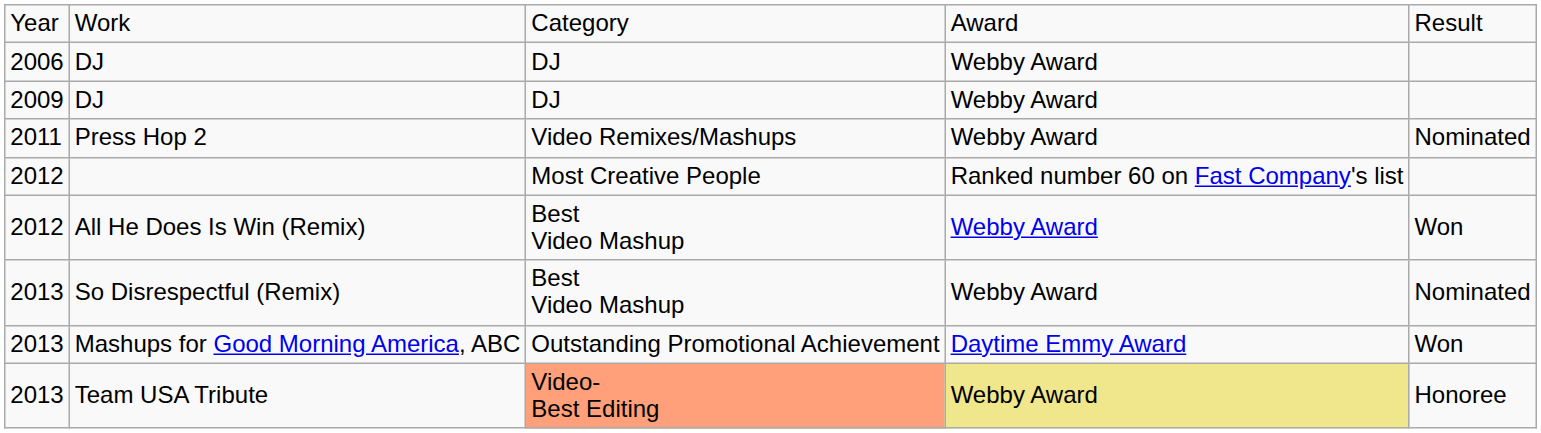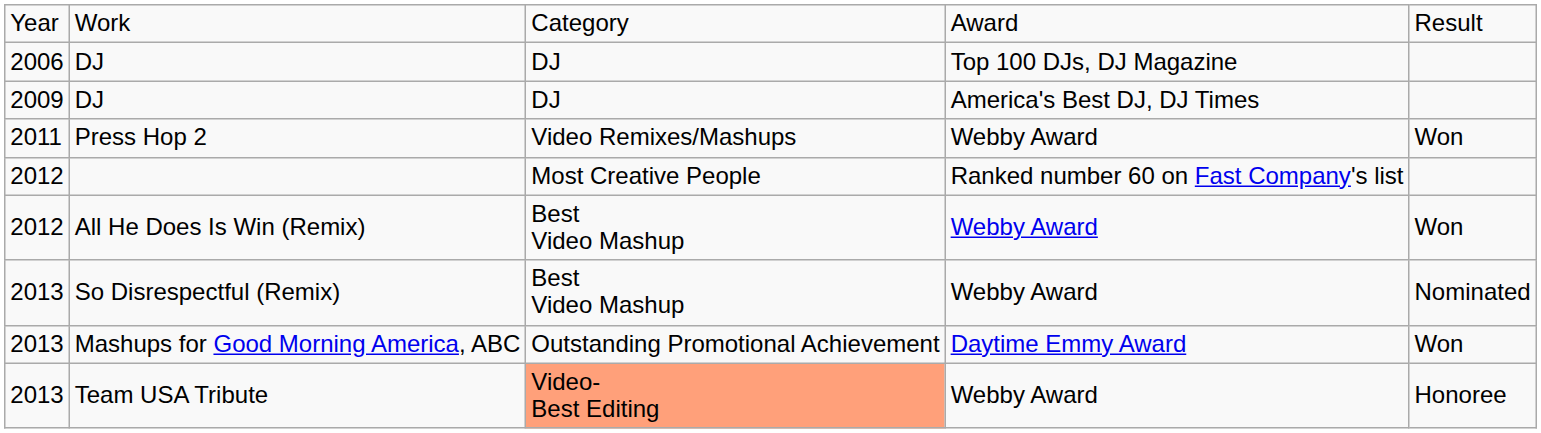2006 / DJ | column 4: Webby Award -> Top 100 DJs, DJ Magazine
2009 / DJ | column 4: Webby Award -> America's Best DJ, DJ Times
Press Hop 2 | column 5: Nominated -> Won
Team USA Tribute | column 4: khaki background -> no background
